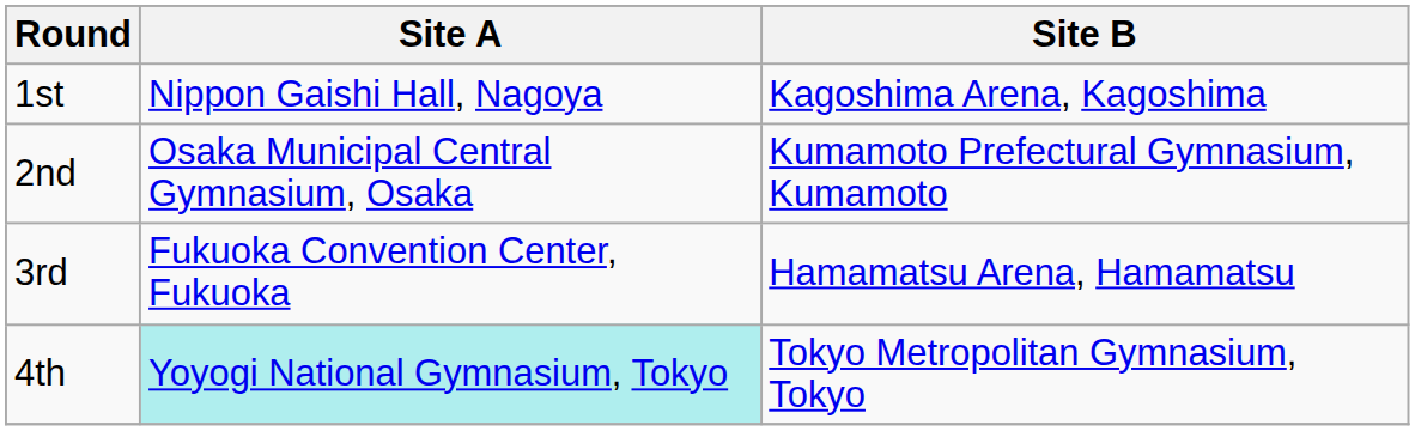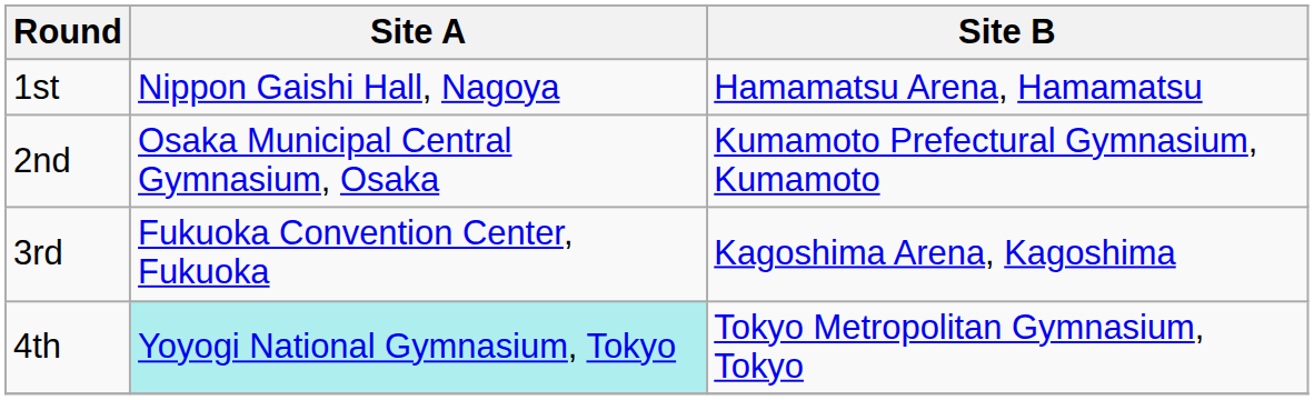1st | Site B: Kagoshima Arena, Kagoshima -> Hamamatsu Arena, Hamamatsu
3rd | Site B: Hamamatsu Arena, Hamamatsu -> Kagoshima Arena, Kagoshima
